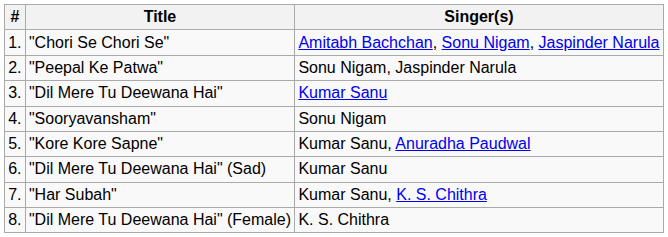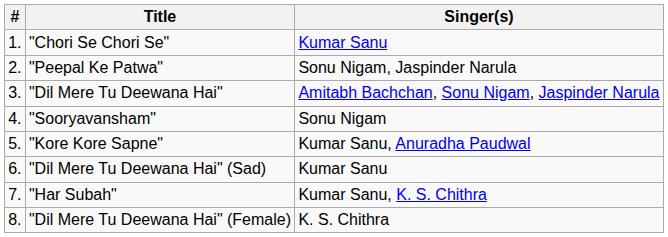"Chori Se Chori Se" | Singer(s): Amitabh Bachchan, Sonu Nigam, Jaspinder Narula -> Kumar Sanu
"Dil Mere Tu Deewana Hai" | Singer(s): Kumar Sanu -> Amitabh Bachchan, Sonu Nigam, Jaspinder Narula
